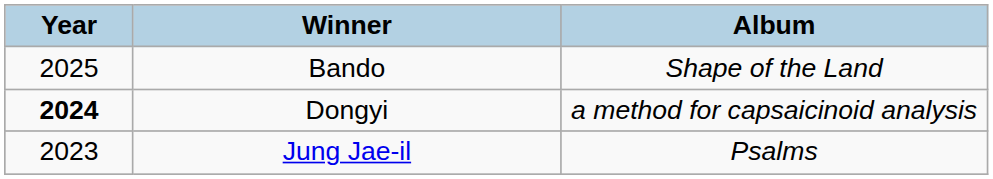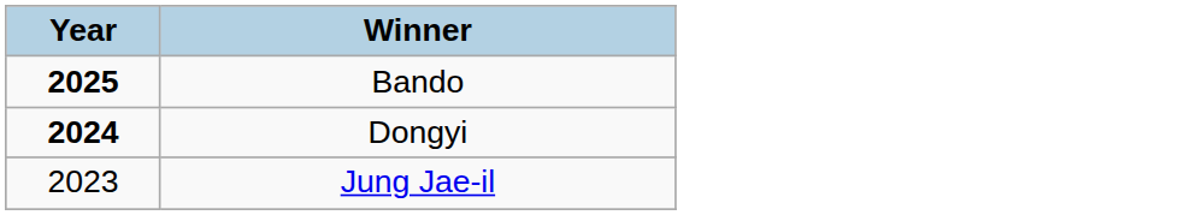- column: Album | Shape of the Land | a method for capsaicinoid analysis | Psalms
Bando | Year: normal -> bold
